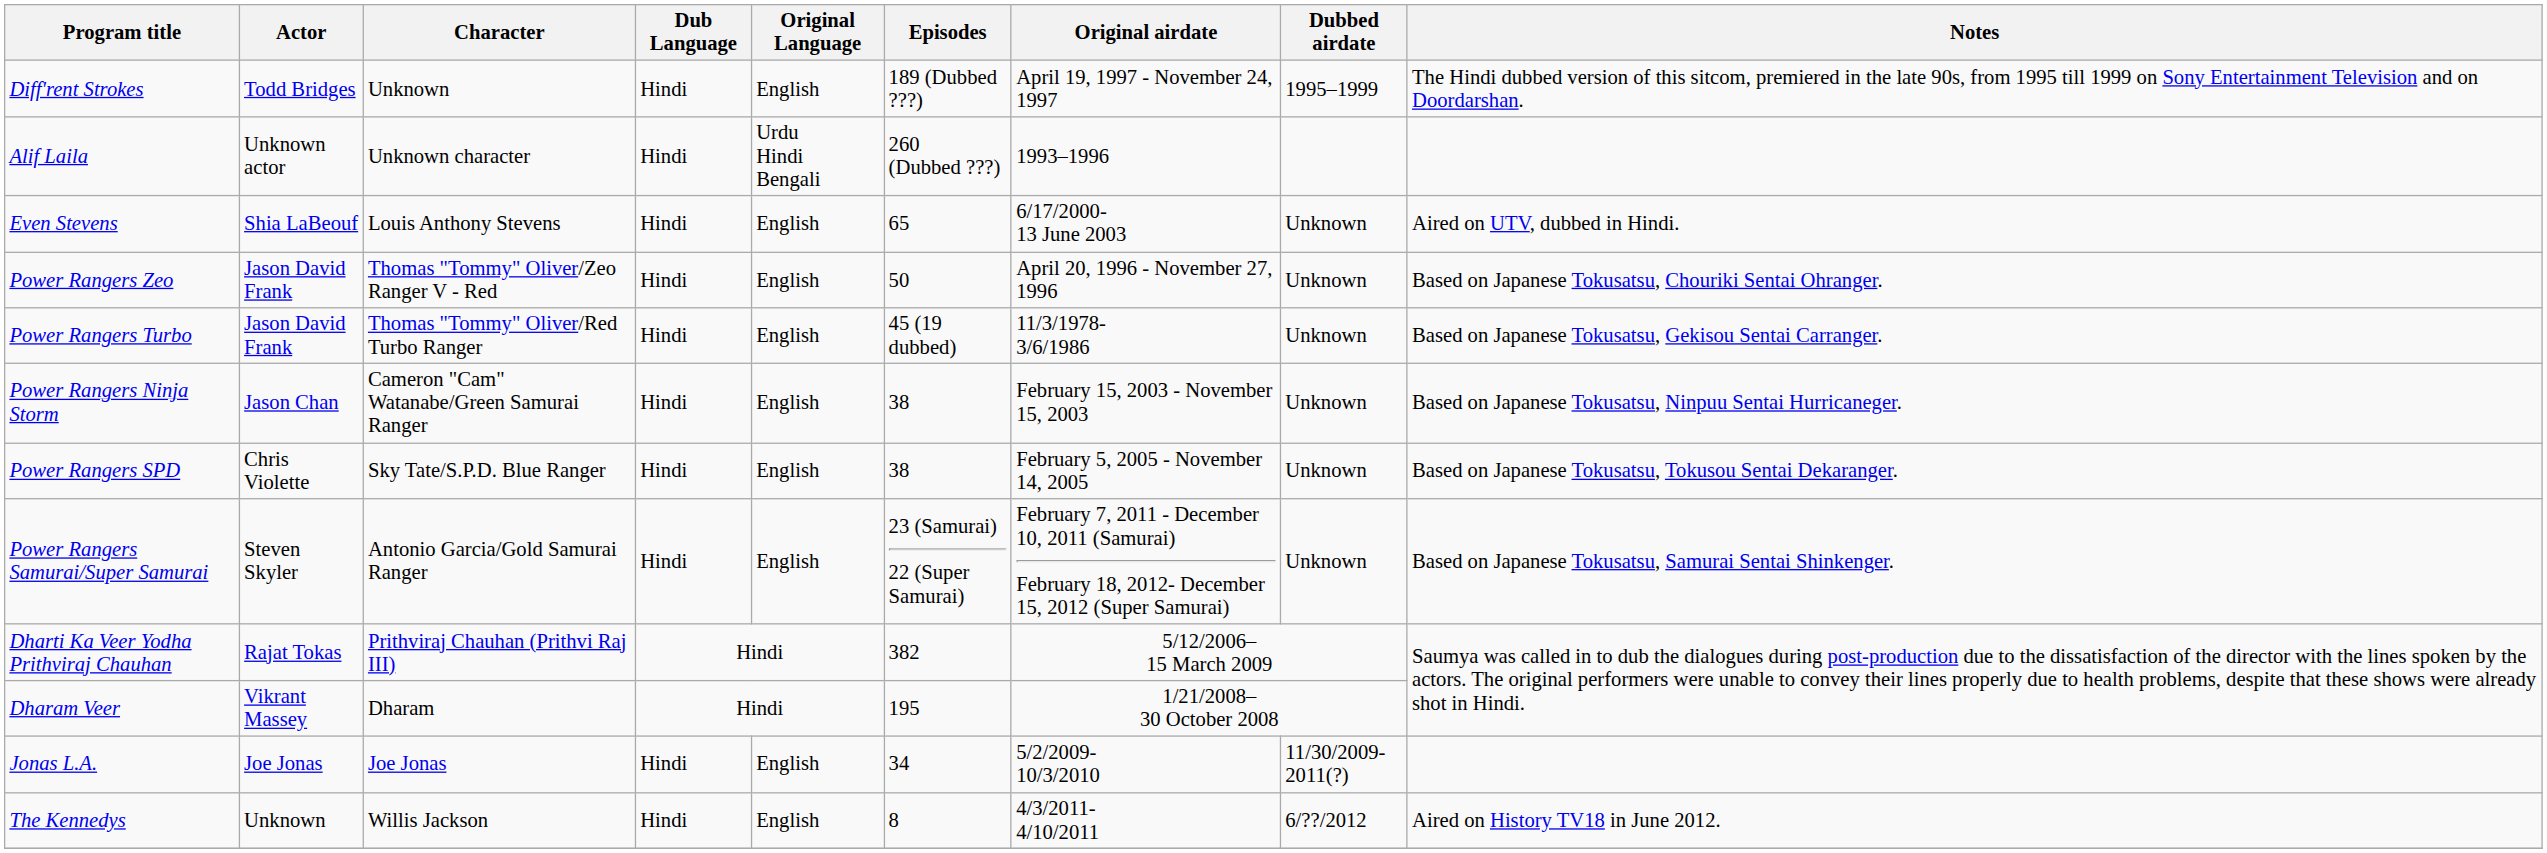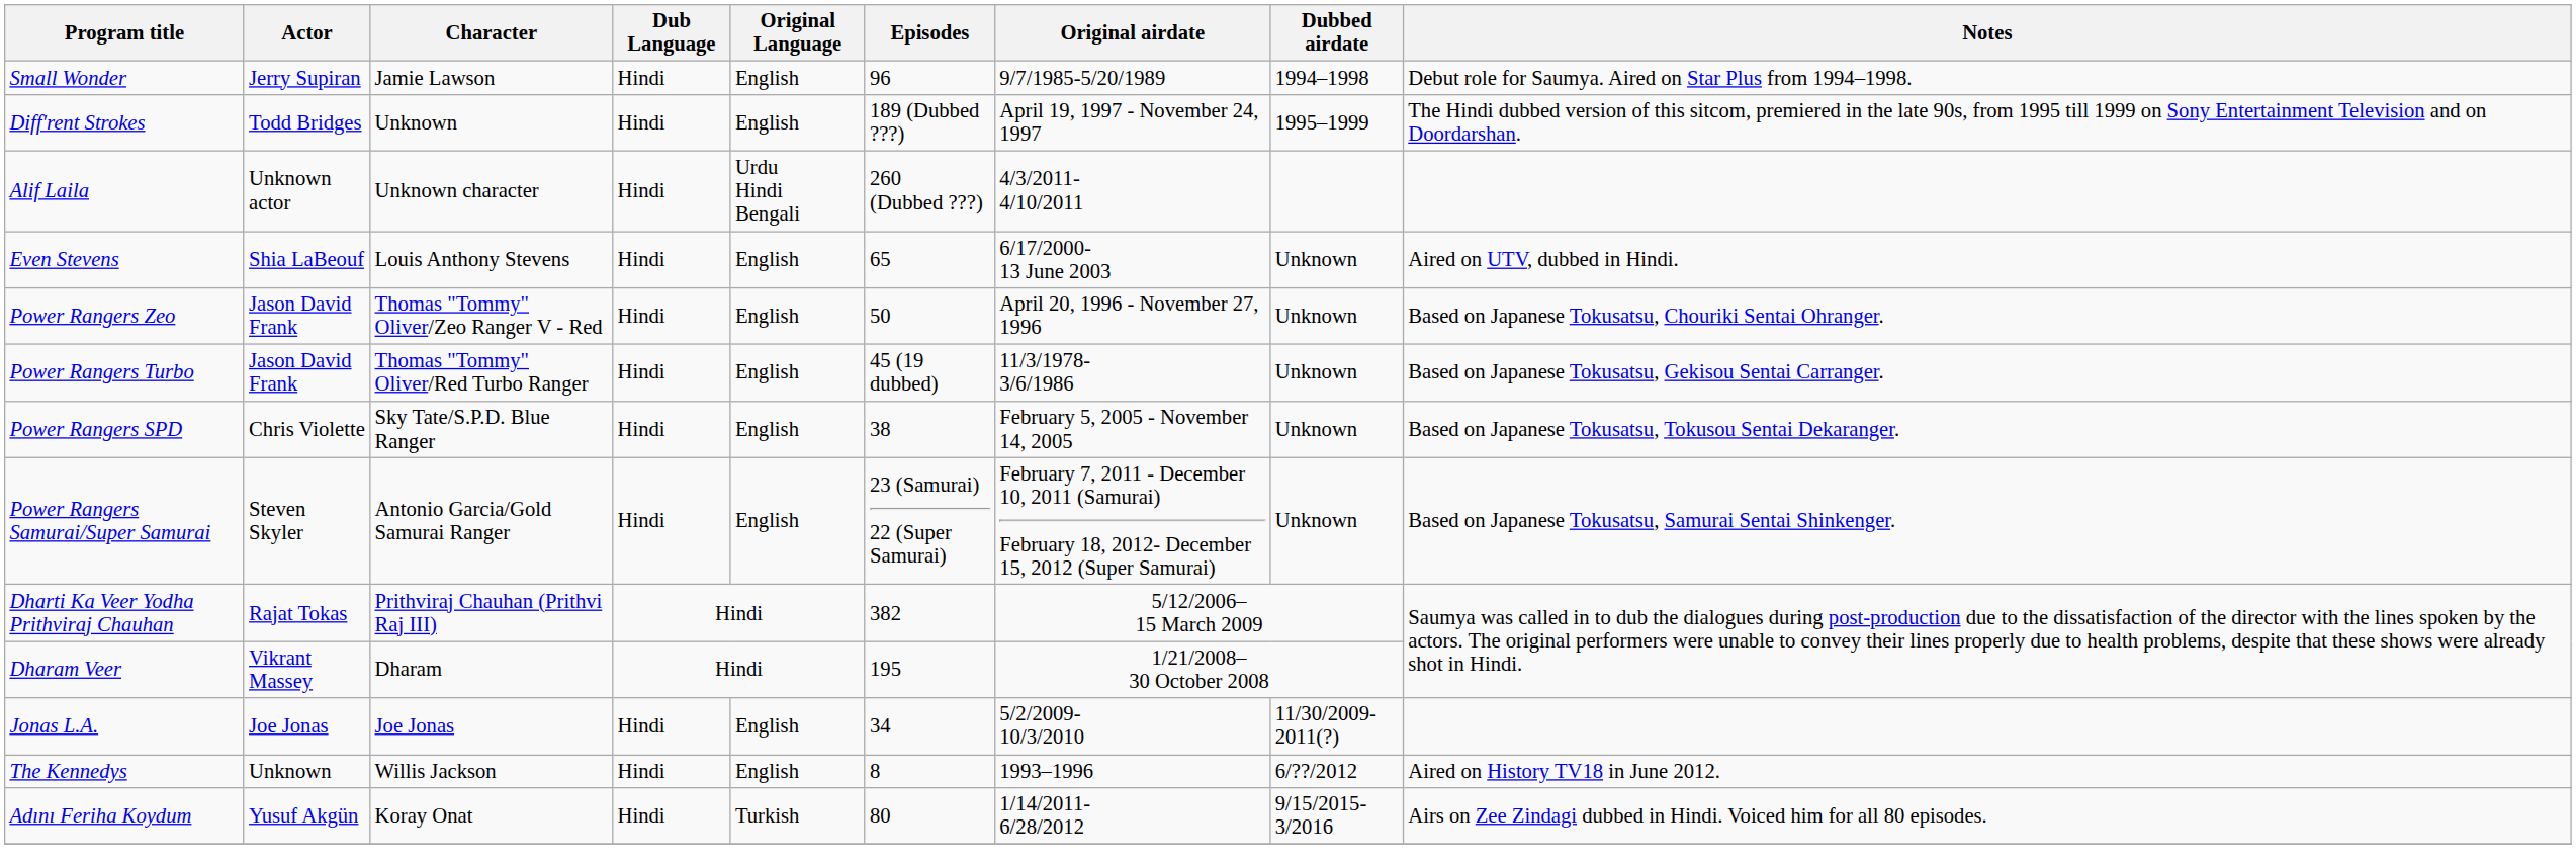+ row: Small Wonder | Jerry Supiran | Jamie Lawson | Hindi | English | 96 | 9/7/1985-5/20/1989 | 1994–1998 | Debut role for Saumya. Aired on Star Plus from 1994–1998.
Alif Laila | Original airdate: 1993–1996 -> 4/3/2011- 4/10/2011
- row: Power Rangers Ninja Storm | Jason Chan | Cameron "Cam" Watanabe/Green Samurai Ranger | Hindi | English | 38 | February 15, 2003 - November 15, 2003 | Unknown | Based on Japanese Tokusatsu, Ninpuu Sentai Hurricaneger.
The Kennedys | Original airdate: 4/3/2011- 4/10/2011 -> 1993–1996
+ row: Adını Feriha Koydum | Yusuf Akgün | Koray Onat | Hindi | Turkish | 80 | 1/14/2011- 6/28/2012 | 9/15/2015-3/2016 | Airs on Zee Zindagi dubbed in Hindi. Voiced him for all 80 episodes.
